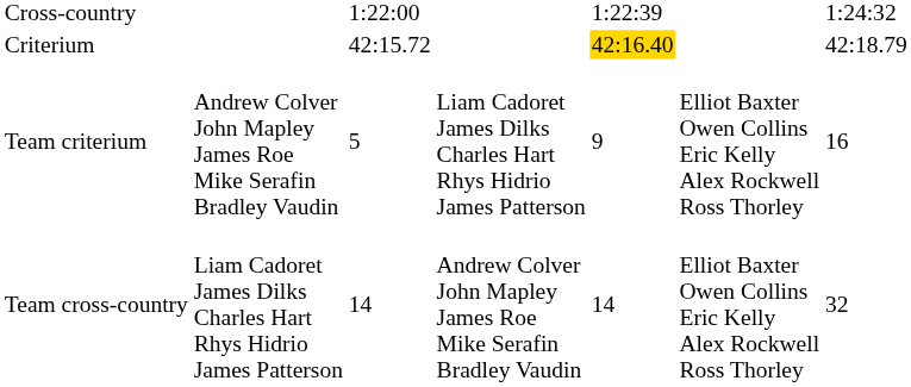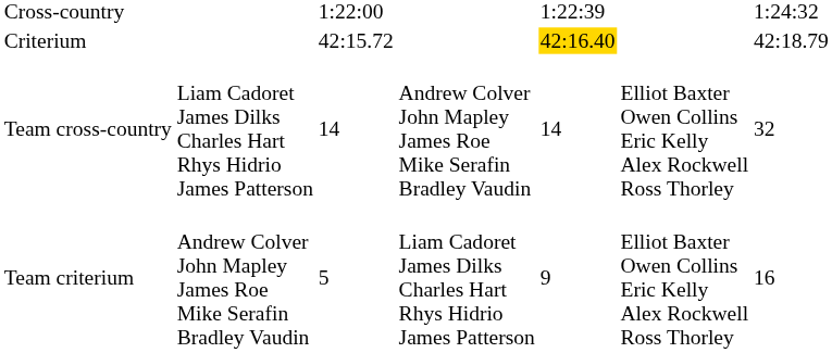rows swapped: Team cross-country <-> Team criterium
